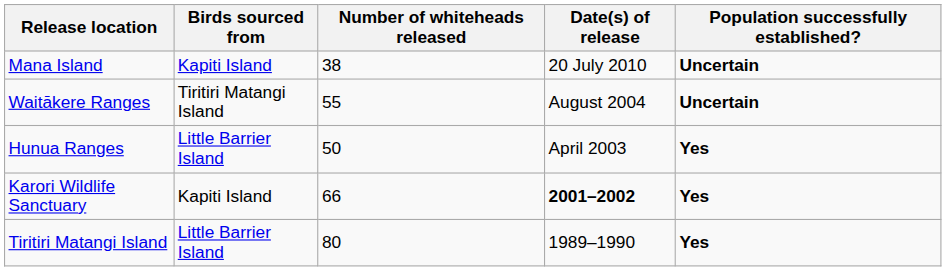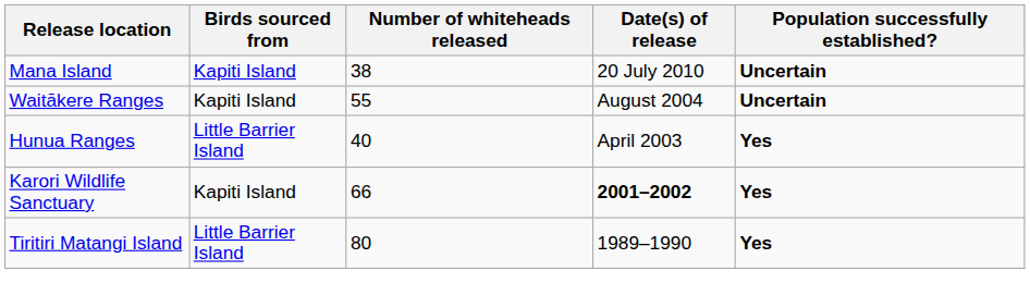Waitākere Ranges | Birds sourced from: Tiritiri Matangi Island -> Kapiti Island
Hunua Ranges | Number of whiteheads released: 50 -> 40
